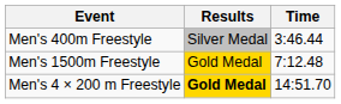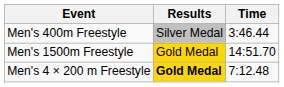Men's 1500m Freestyle | Time: 7:12.48 -> 14:51.70
Men's 4 × 200 m Freestyle | Time: 14:51.70 -> 7:12.48
